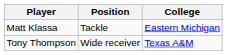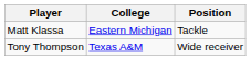columns swapped: Position <-> College
